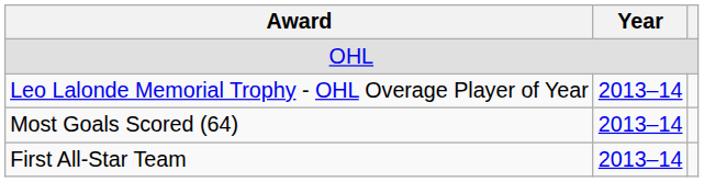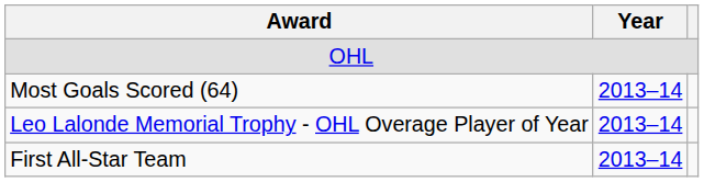rows swapped: Most Goals Scored (64) <-> Leo Lalonde Memorial Trophy - OHL Overage Player of Year
